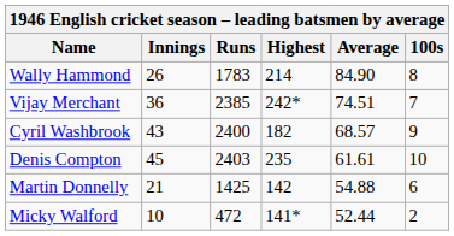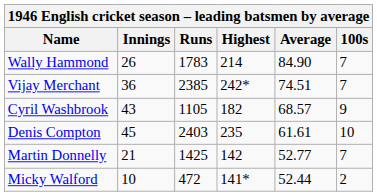Wally Hammond | 100s: 8 -> 7
Cyril Washbrook | Runs: 2400 -> 1105
Martin Donnelly | Average: 54.88 -> 52.77
Martin Donnelly | 100s: 6 -> 7
